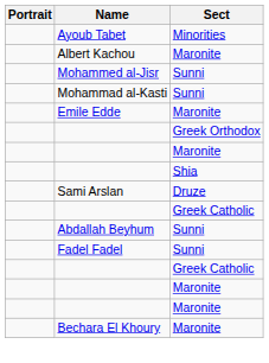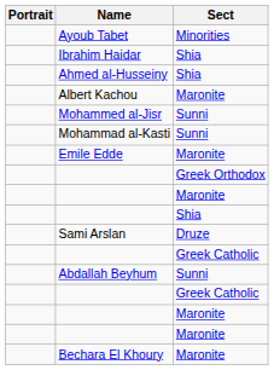+ row: Ibrahim Haidar | Shia
+ row: Ahmed al-Husseiny | Shia
- row: Fadel Fadel | Sunni
